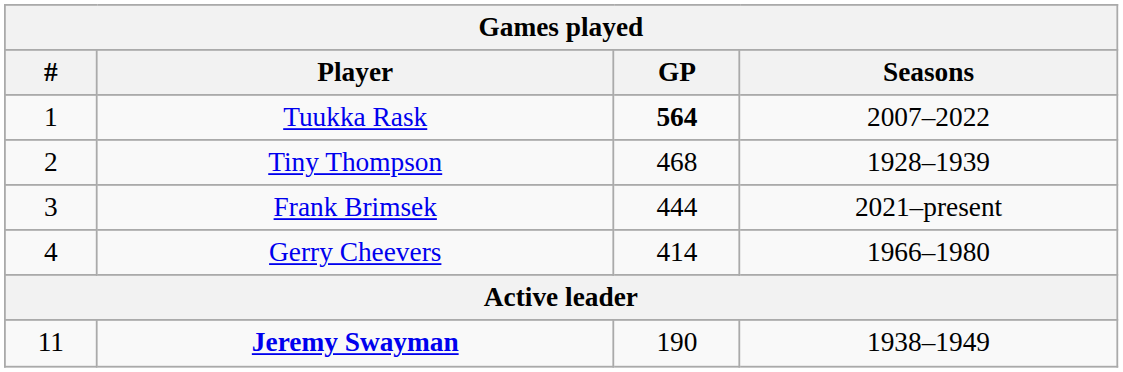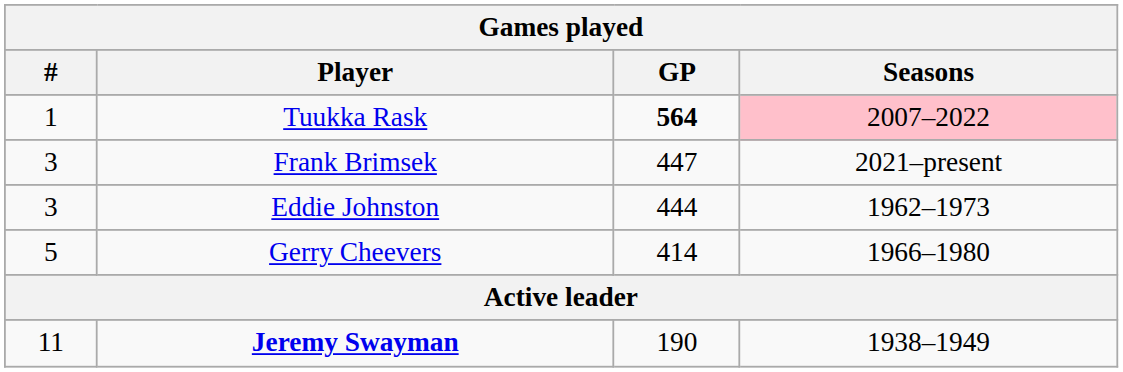Tuukka Rask | Seasons: no background -> pink background
- row: 2 | Tiny Thompson | 468 | 1928–1939
Frank Brimsek | GP: 444 -> 447
+ row: 3 | Eddie Johnston | 444 | 1962–1973
Gerry Cheevers | #: 4 -> 5
